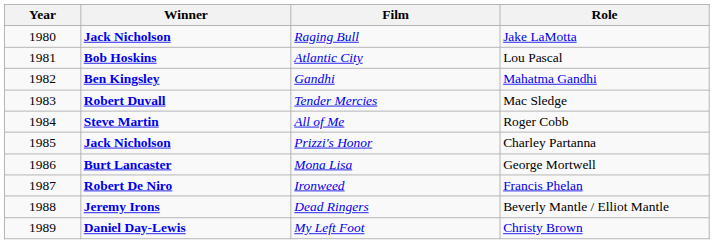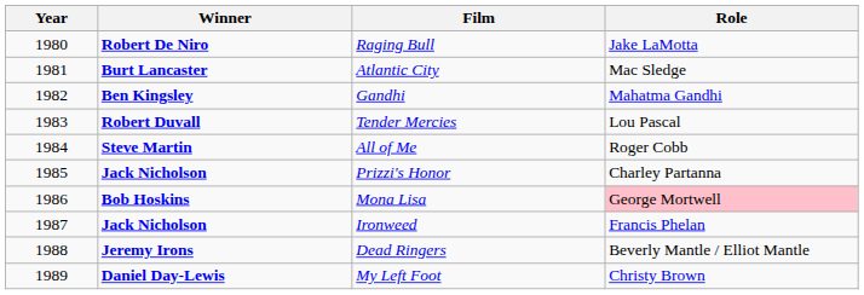Raging Bull | Winner: Jack Nicholson -> Robert De Niro
Atlantic City | Winner: Bob Hoskins -> Burt Lancaster
Atlantic City | Role: Lou Pascal -> Mac Sledge
Tender Mercies | Role: Mac Sledge -> Lou Pascal
Mona Lisa | Winner: Burt Lancaster -> Bob Hoskins
Mona Lisa | Role: no background -> pink background
Ironweed | Winner: Robert De Niro -> Jack Nicholson
